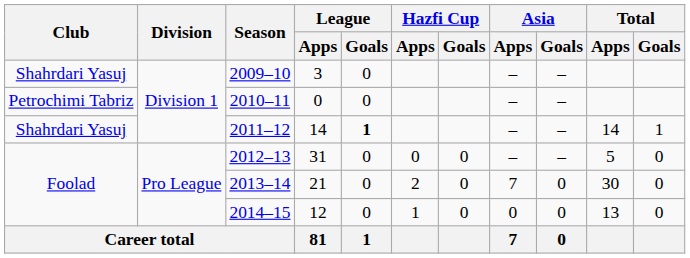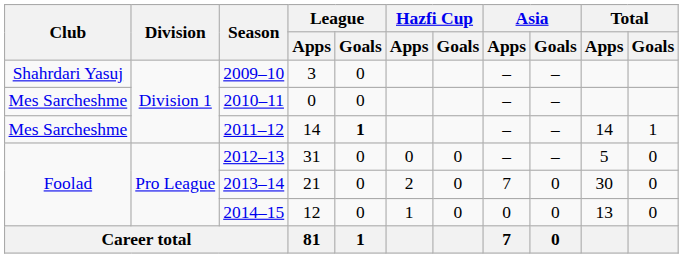2010–11 | Club: Petrochimi Tabriz -> Mes Sarcheshme
2011–12 | Club: Shahrdari Yasuj -> Mes Sarcheshme
